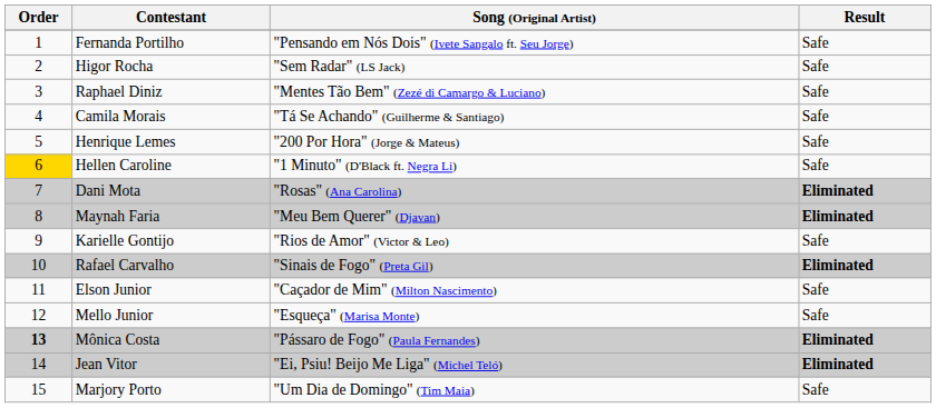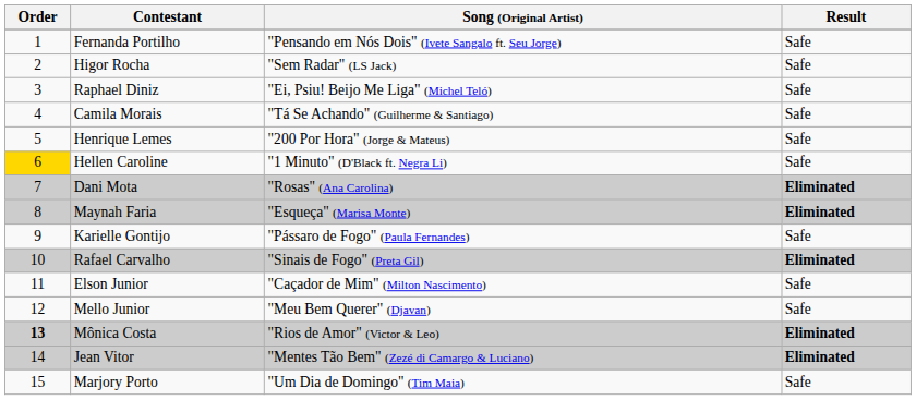Raphael Diniz | Song (Original Artist): "Mentes Tão Bem" (Zezé di Camargo & Luciano) -> "Ei, Psiu! Beijo Me Liga" (Michel Teló)
Maynah Faria | Song (Original Artist): "Meu Bem Querer" (Djavan) -> "Esqueça" (Marisa Monte)
Karielle Gontijo | Song (Original Artist): "Rios de Amor" (Victor & Leo) -> "Pássaro de Fogo" (Paula Fernandes)
Mello Junior | Song (Original Artist): "Esqueça" (Marisa Monte) -> "Meu Bem Querer" (Djavan)
Mônica Costa | Song (Original Artist): "Pássaro de Fogo" (Paula Fernandes) -> "Rios de Amor" (Victor & Leo)
Jean Vitor | Song (Original Artist): "Ei, Psiu! Beijo Me Liga" (Michel Teló) -> "Mentes Tão Bem" (Zezé di Camargo & Luciano)
